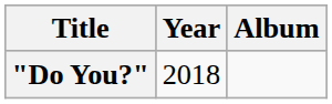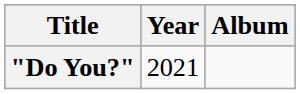"Do You?" | Year: 2018 -> 2021
